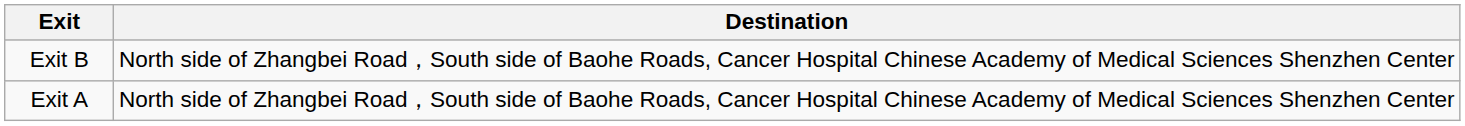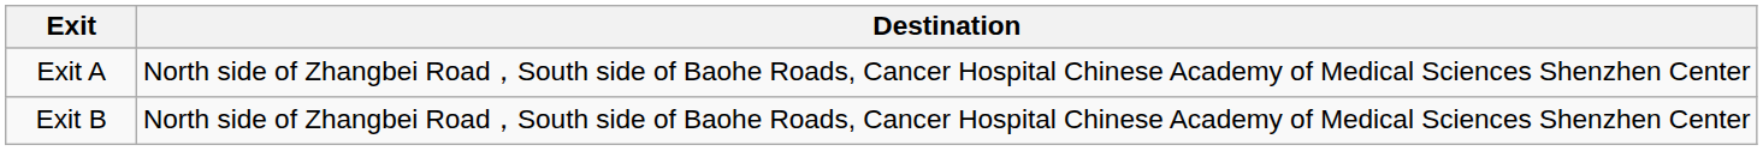rows swapped: Exit A <-> Exit B
